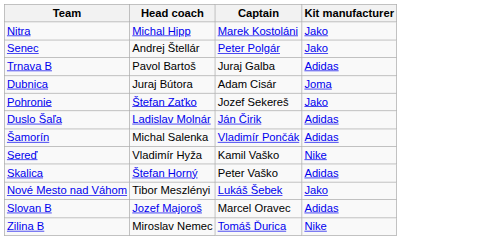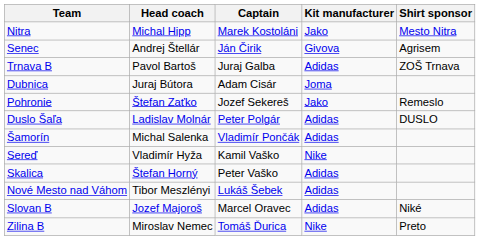+ column: Shirt sponsor | Mesto Nitra | Agrisem | ZOŠ Trnava | Remeslo | DUSLO | Niké | Preto
Senec | Captain: Peter Polgár -> Ján Čirik
Senec | Kit manufacturer: Jako -> Givova
Duslo Šaľa | Captain: Ján Čirik -> Peter Polgár
Nové Mesto nad Váhom | Kit manufacturer: Jako -> Adidas
